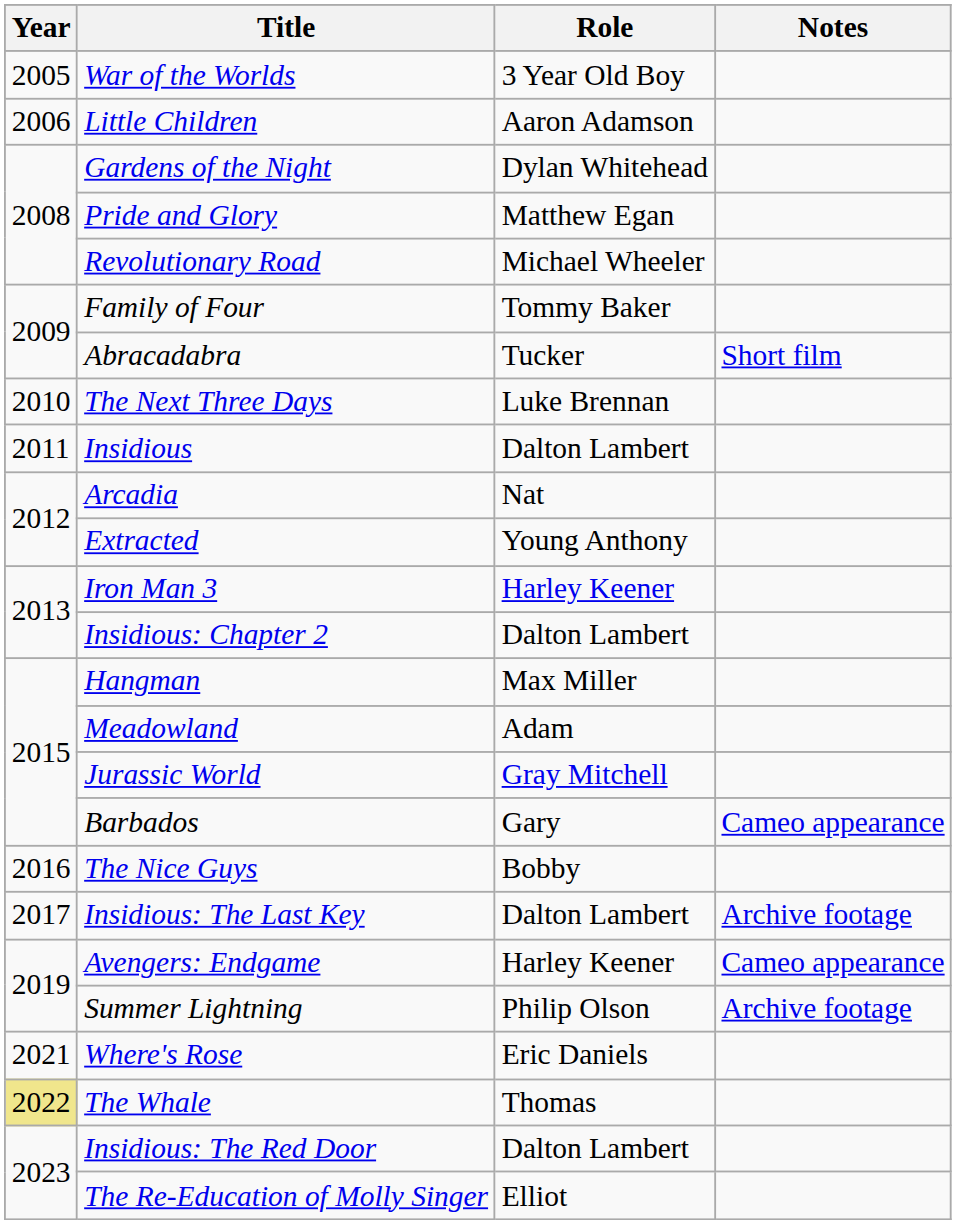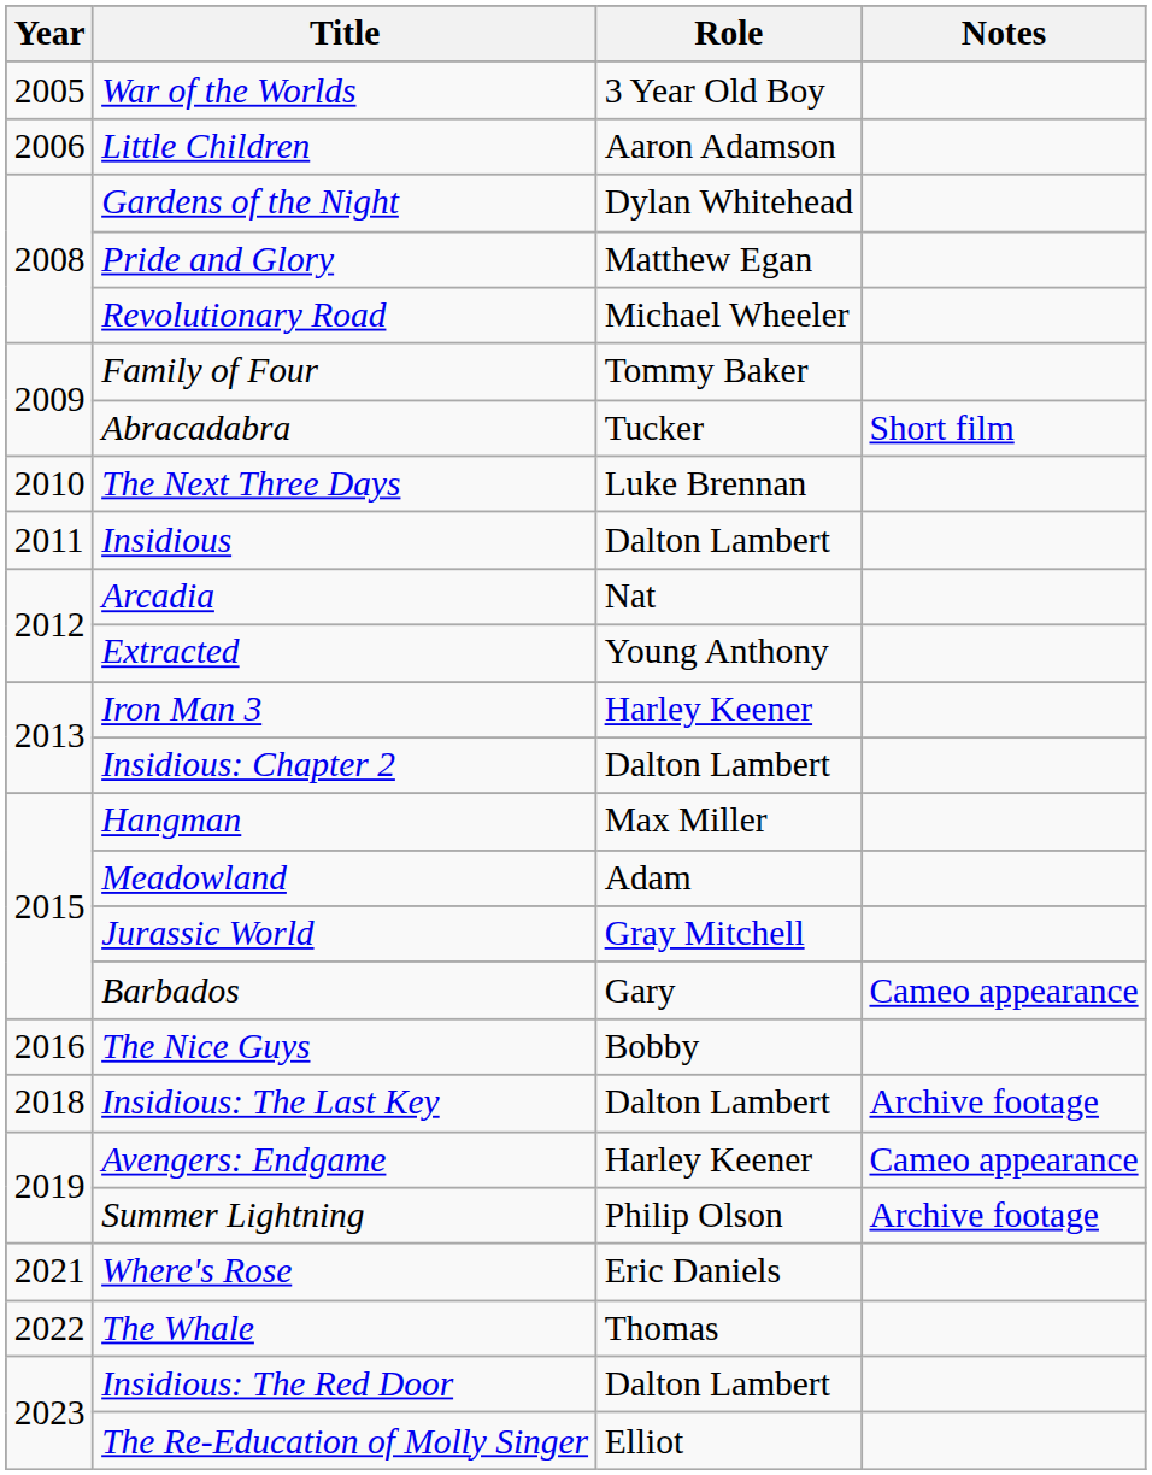Insidious: The Last Key | Year: 2017 -> 2018
The Whale | Year: khaki background -> no background
